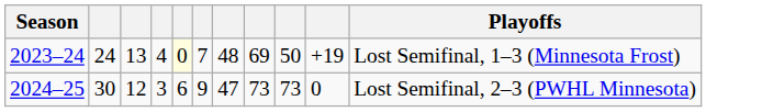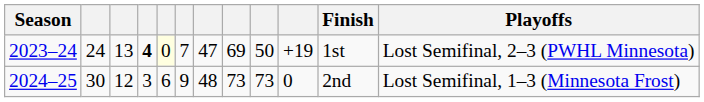+ column: Finish | 1st | 2nd
2023–24 | column 4: normal -> bold
2023–24 | column 7: 48 -> 47
2023–24 | Playoffs: Lost Semifinal, 1–3 (Minnesota Frost) -> Lost Semifinal, 2–3 (PWHL Minnesota)
2024–25 | column 7: 47 -> 48
2024–25 | Playoffs: Lost Semifinal, 2–3 (PWHL Minnesota) -> Lost Semifinal, 1–3 (Minnesota Frost)
